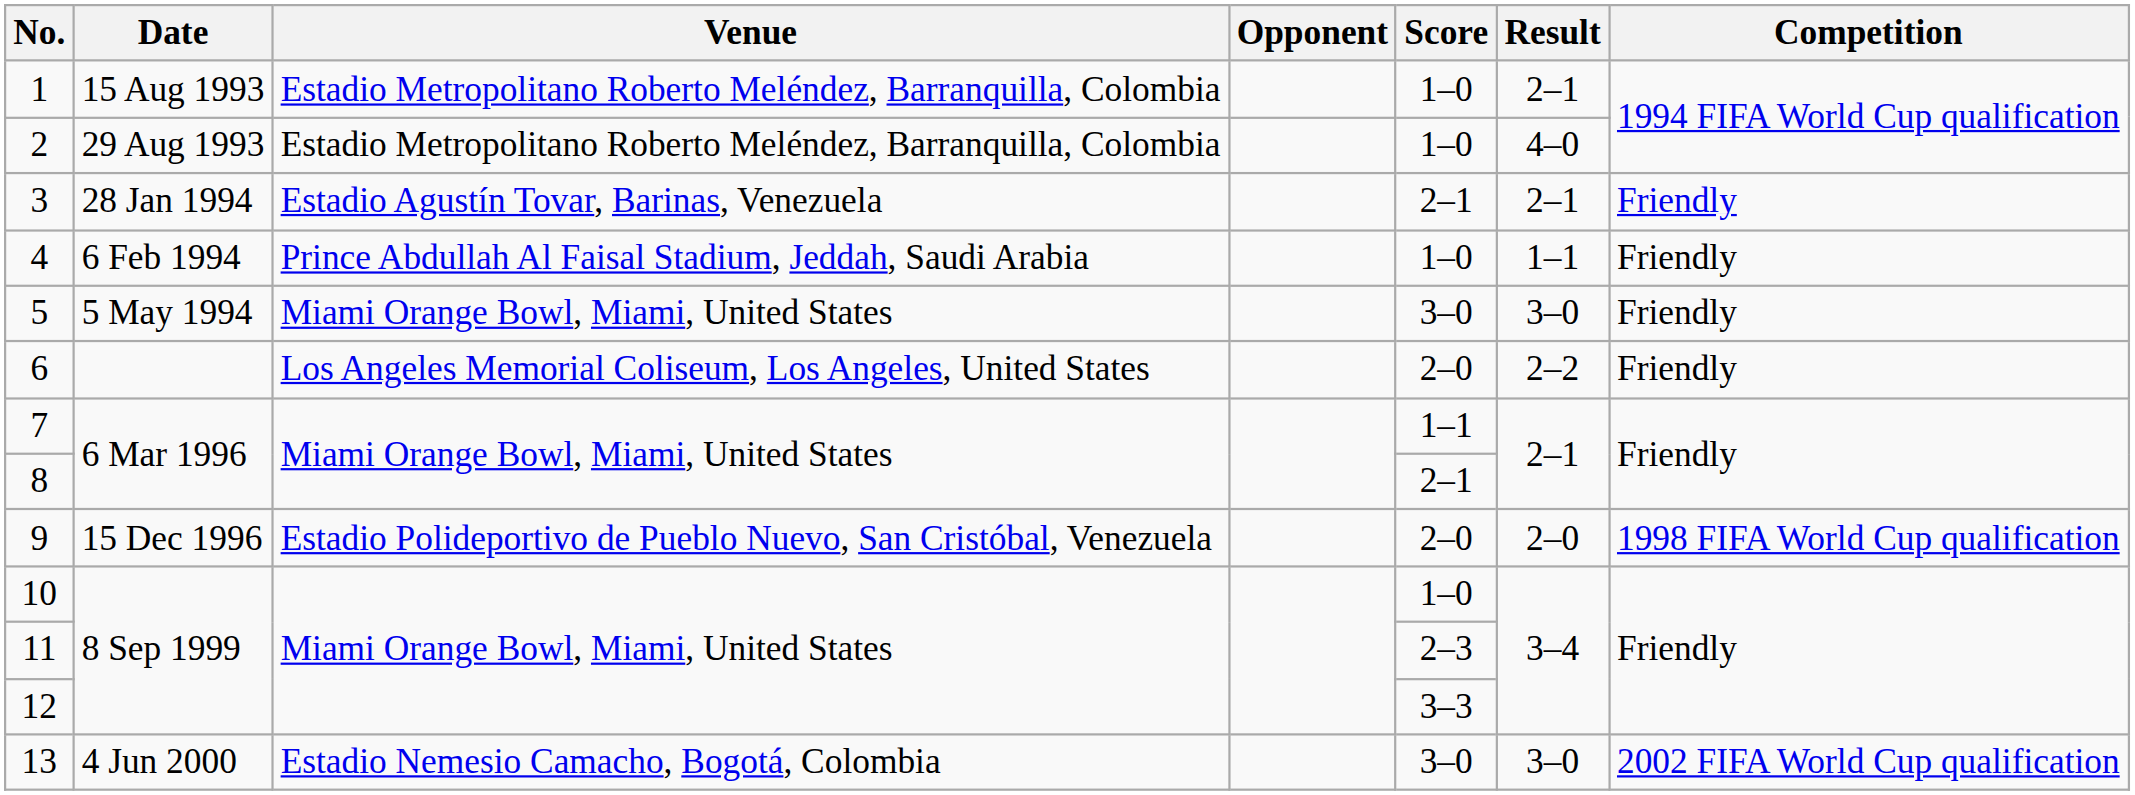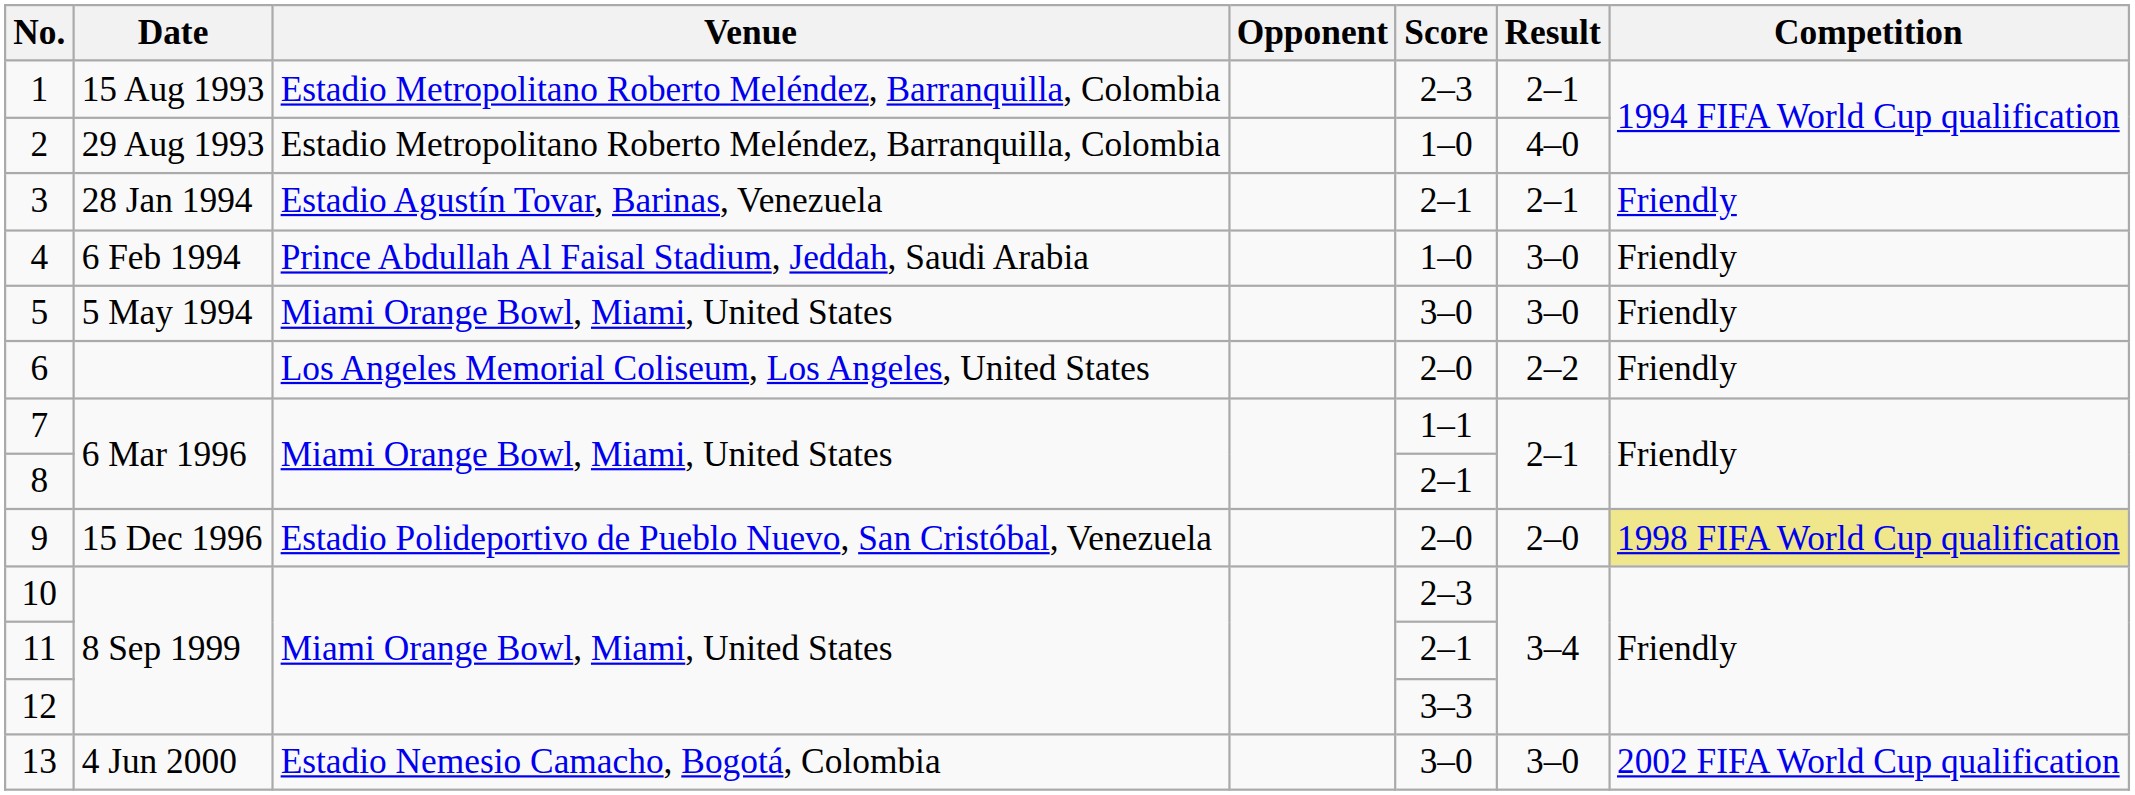1 | Score: 1–0 -> 2–3
4 | Result: 1–1 -> 3–0
9 | Competition: no background -> khaki background
10 | Score: 1–0 -> 2–3
11 | Score: 2–3 -> 2–1
